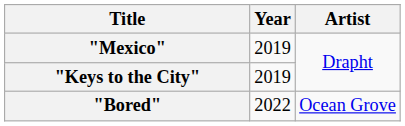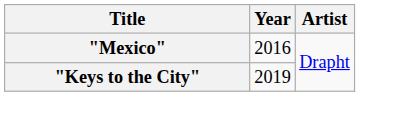"Mexico" | Year: 2019 -> 2016
- row: "Bored" | 2022 | Ocean Grove
